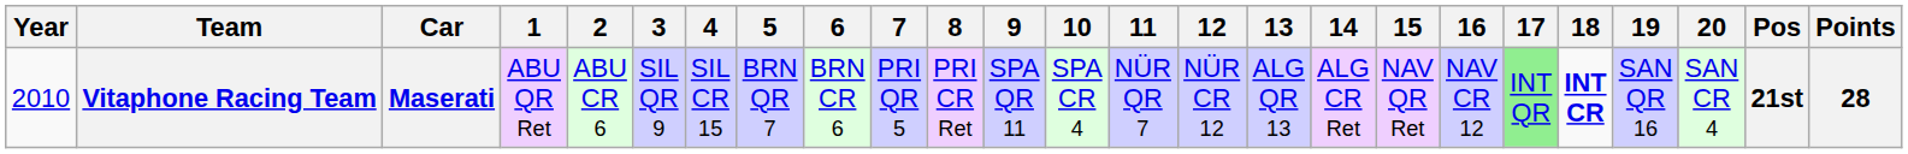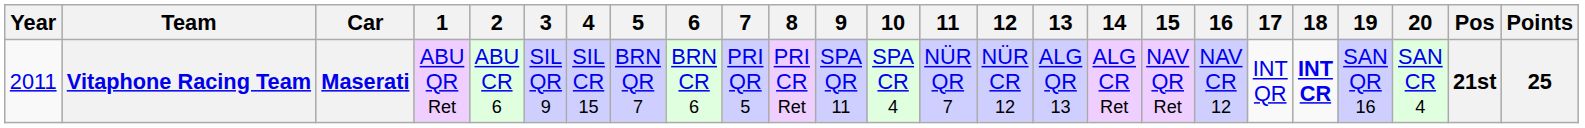Vitaphone Racing Team | Year: 2010 -> 2011
Vitaphone Racing Team | 17: lightgreen background -> no background
Vitaphone Racing Team | Points: 28 -> 25
